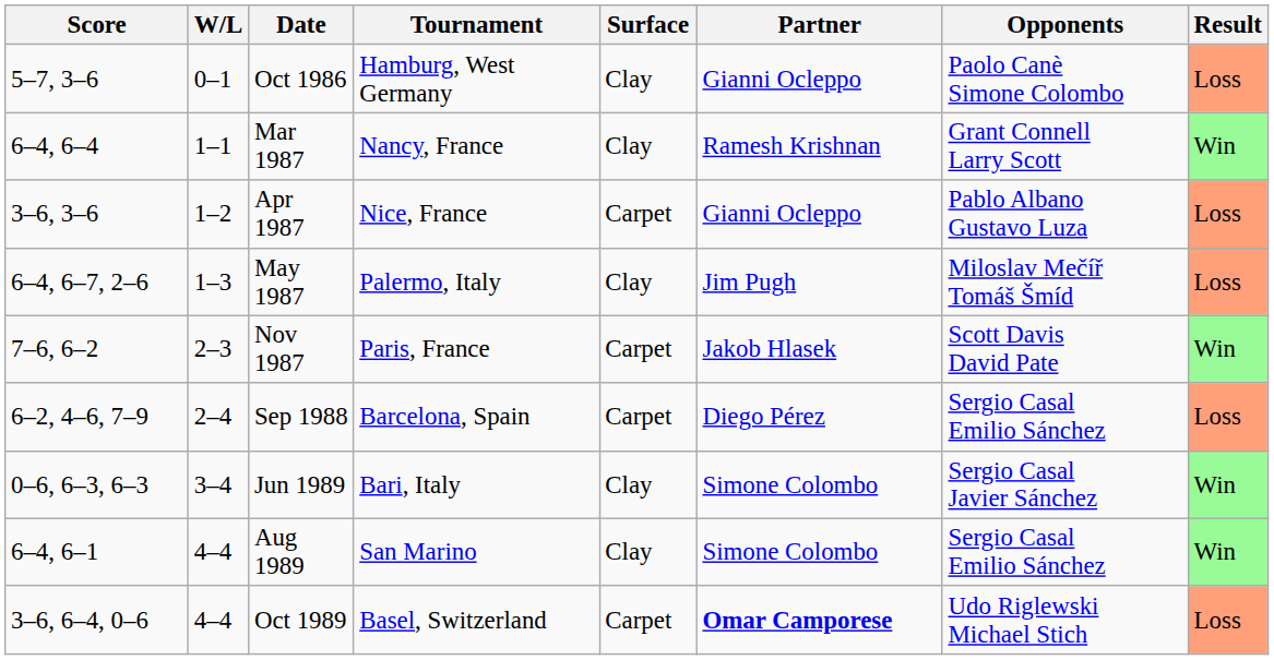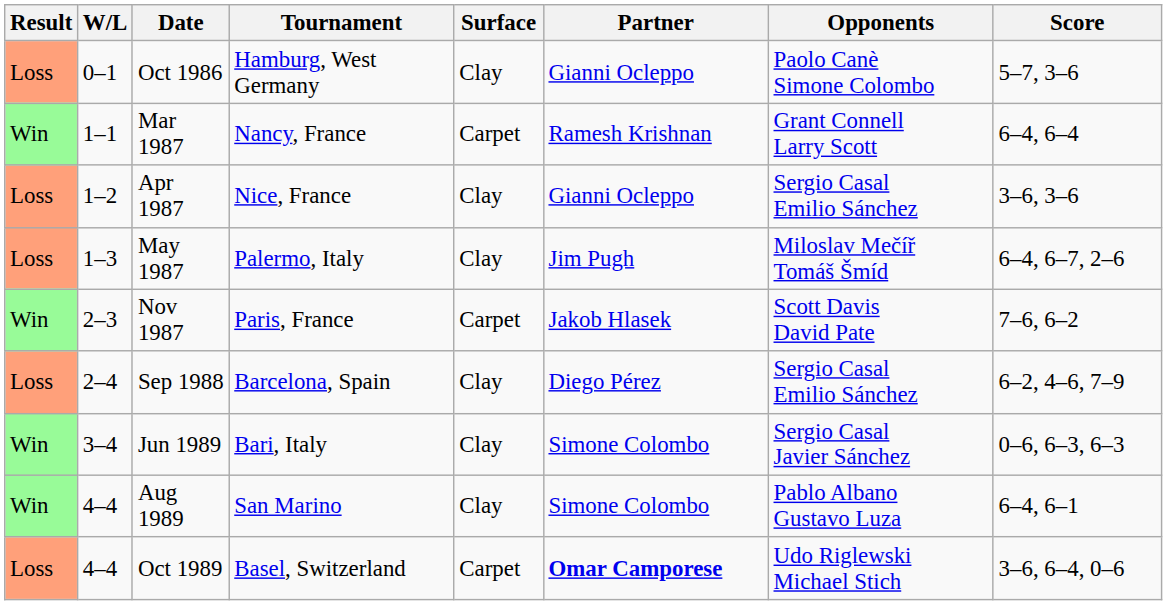columns swapped: Result <-> Score
Mar 1987 | Surface: Clay -> Carpet
Apr 1987 | Surface: Carpet -> Clay
Apr 1987 | Opponents: Pablo Albano Gustavo Luza -> Sergio Casal Emilio Sánchez
Sep 1988 | Surface: Carpet -> Clay
Aug 1989 | Opponents: Sergio Casal Emilio Sánchez -> Pablo Albano Gustavo Luza
